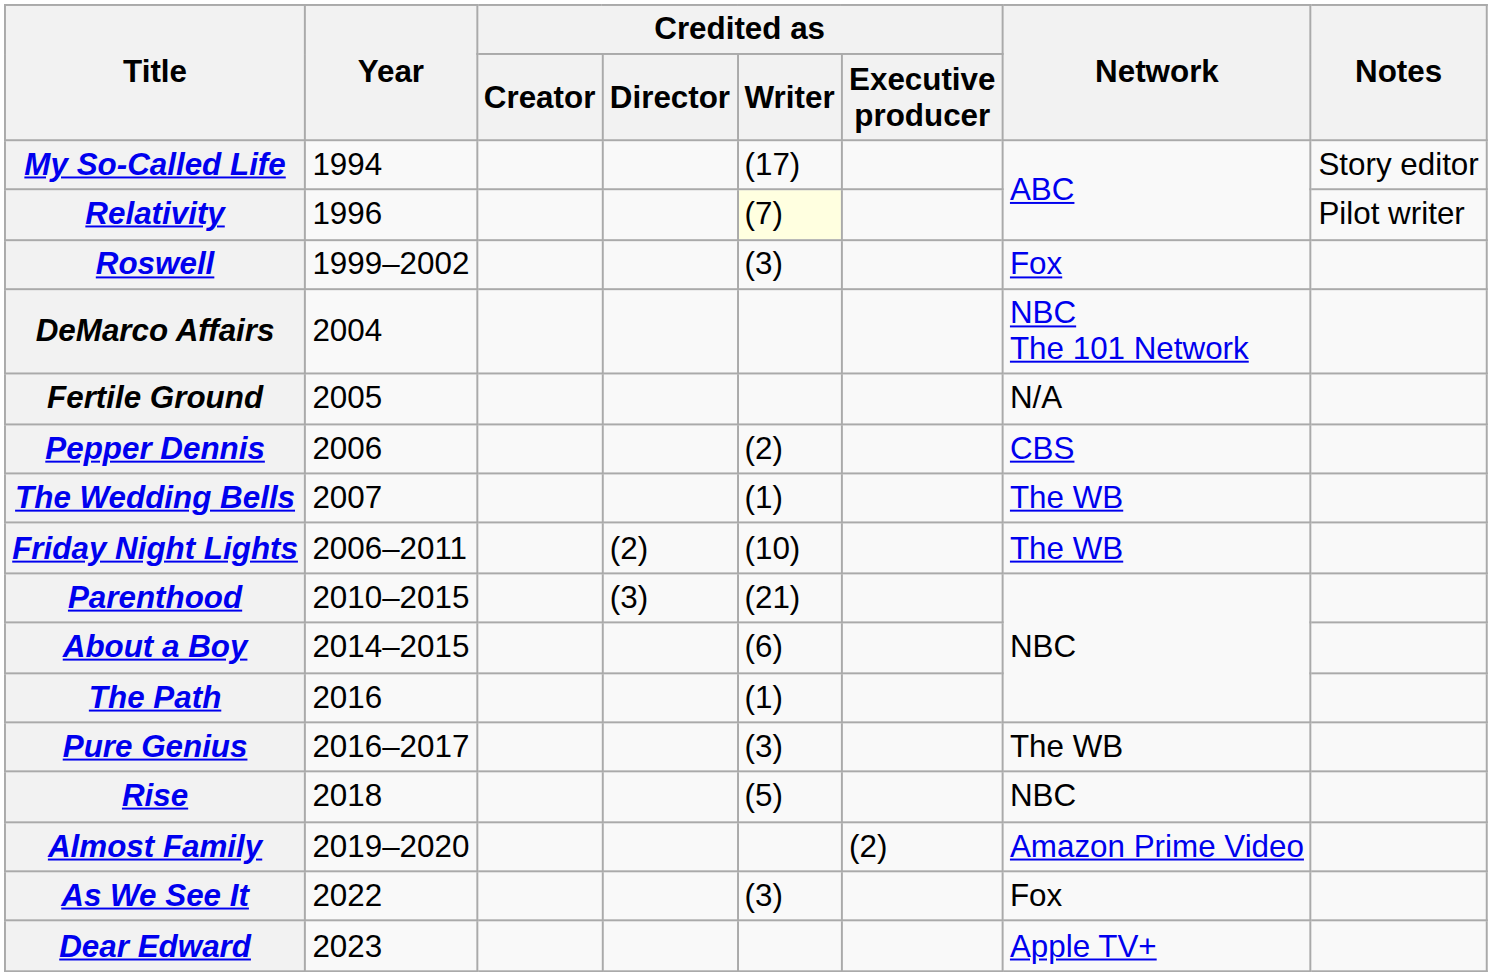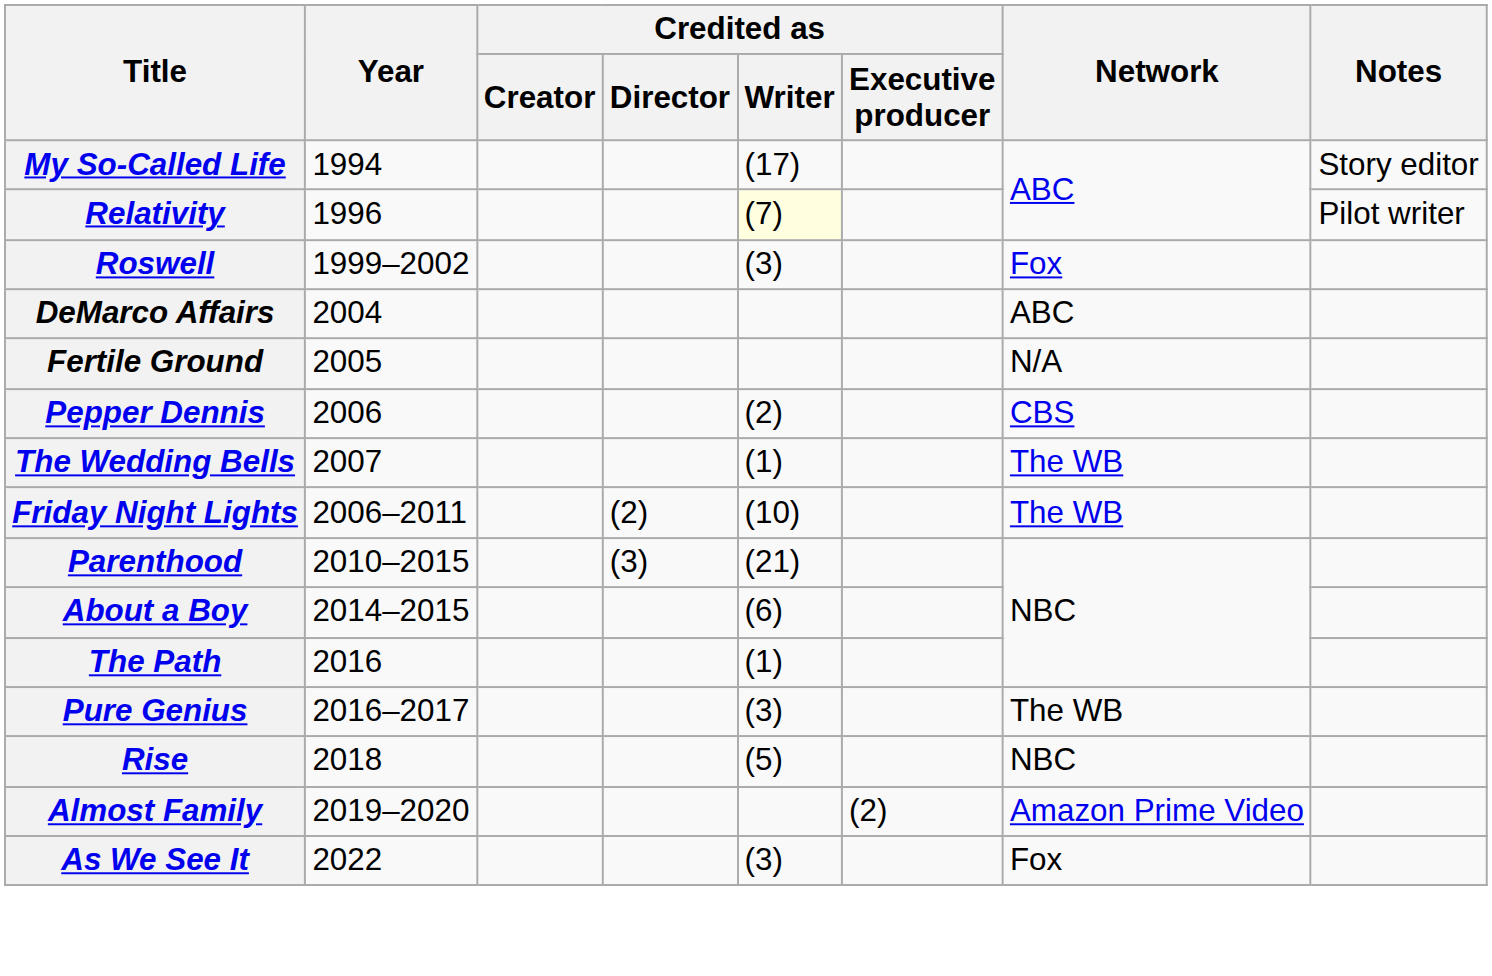DeMarco Affairs | Network: NBC The 101 Network -> ABC
- row: Dear Edward | 2023 | Apple TV+
